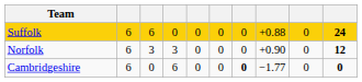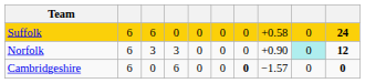Suffolk | column 8: +0.88 -> +0.58
Norfolk | column 9: no background -> paleturquoise background
Cambridgeshire | column 8: −1.77 -> −1.57
